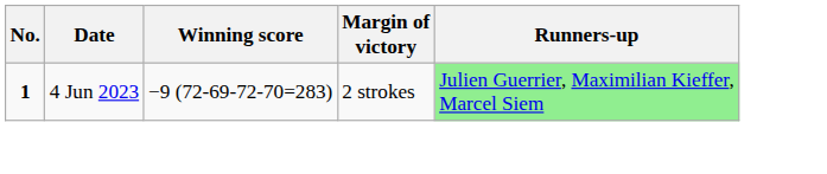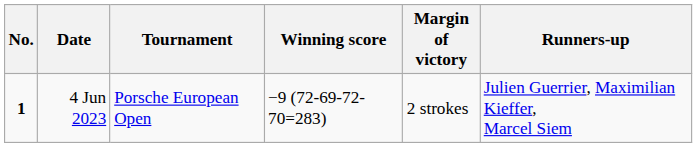+ column: Tournament | Porsche European Open
4 Jun 2023 | Runners-up: lightgreen background -> no background
